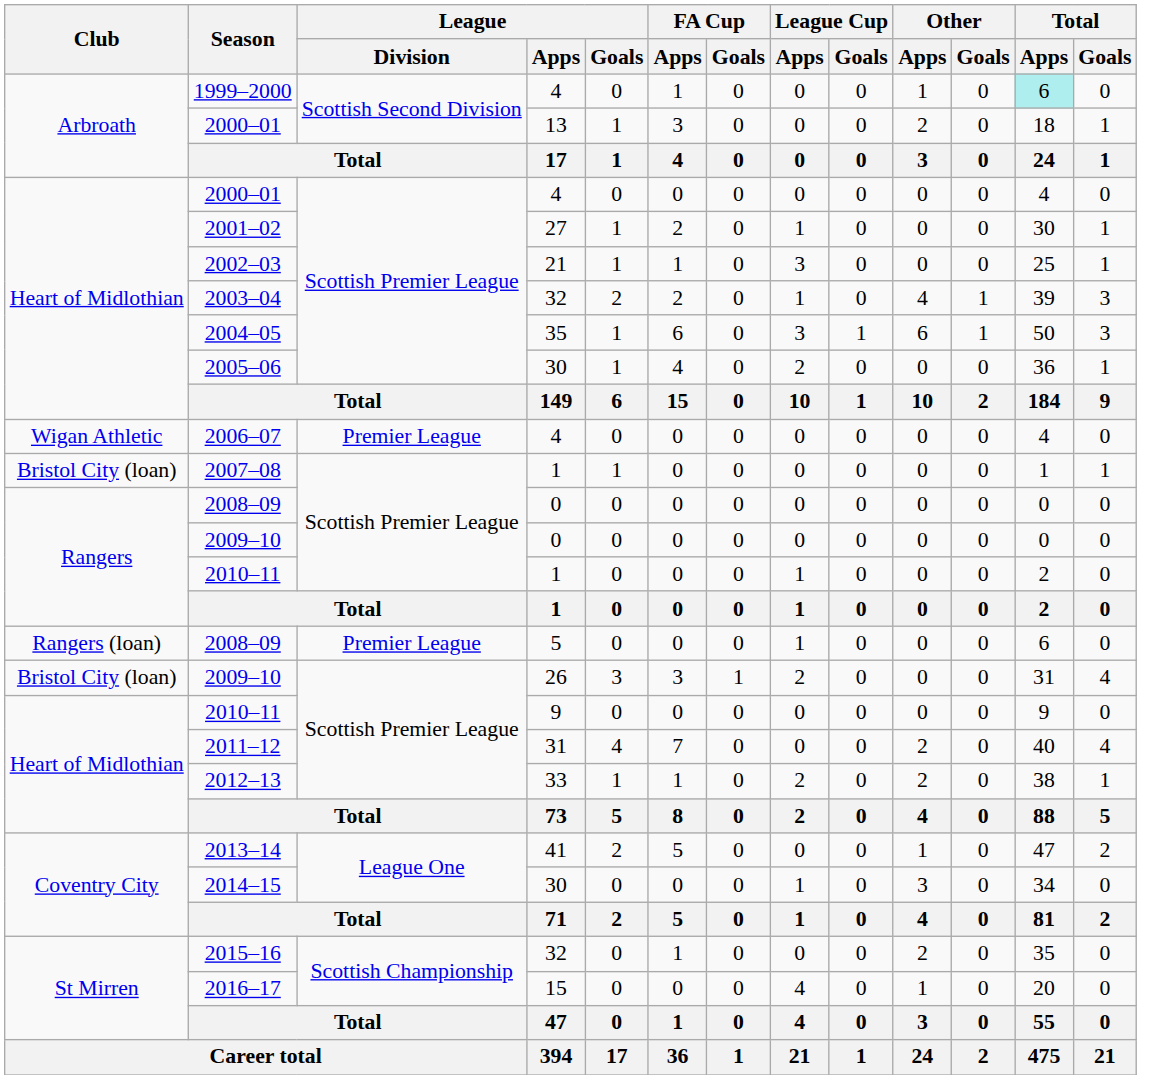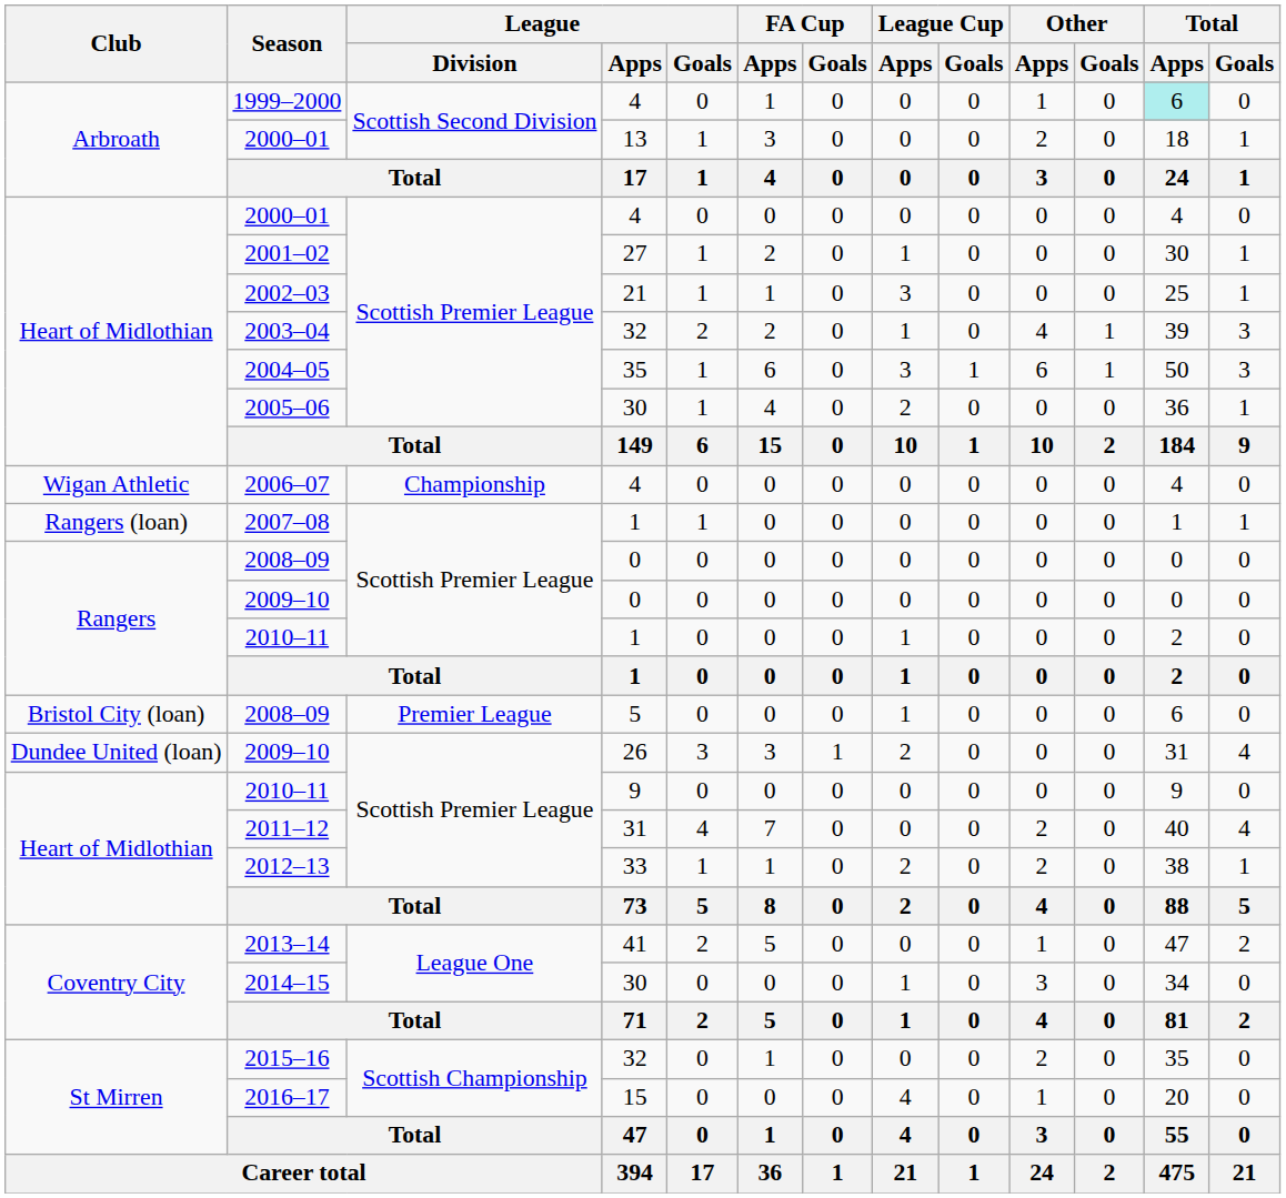2006–07 | League / Division: Premier League -> Championship
2007–08 | Club: Bristol City (loan) -> Rangers (loan)
2008–09 / 5 | Club: Rangers (loan) -> Bristol City (loan)
2009–10 / 26 | Club: Bristol City (loan) -> Dundee United (loan)
